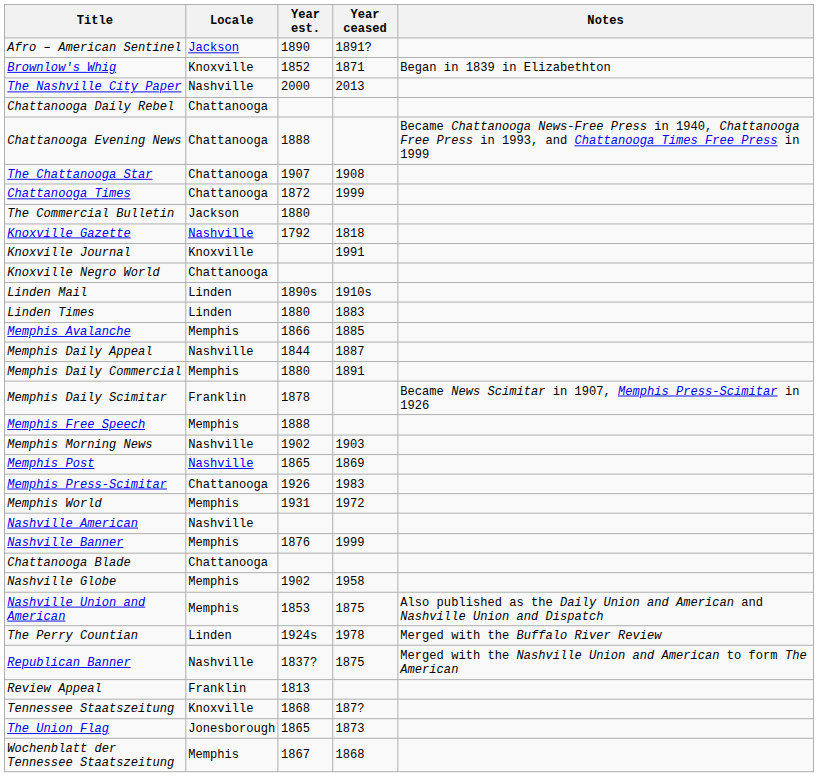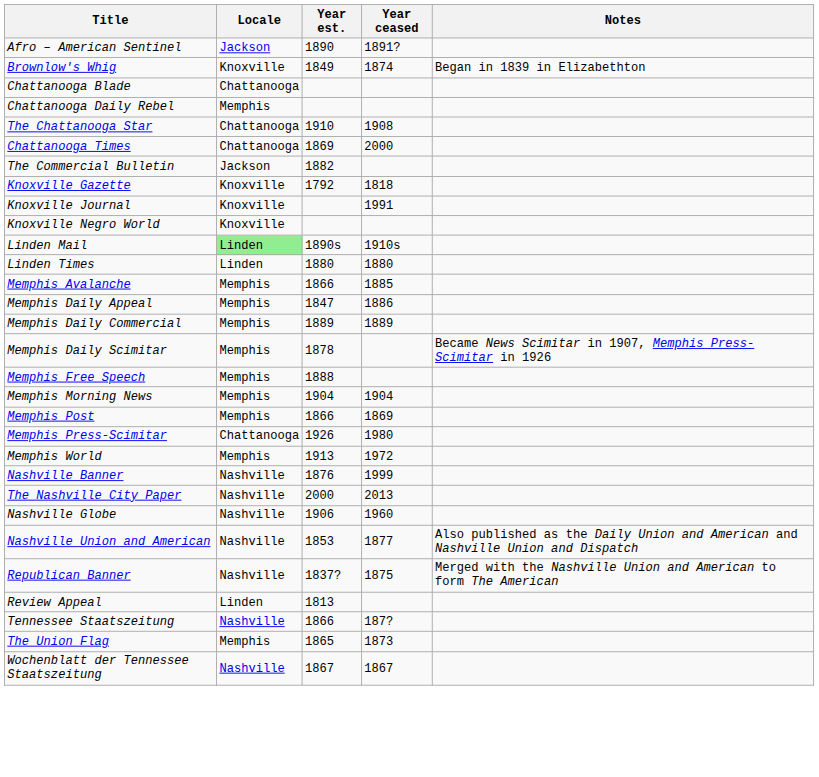Brownlow's Whig | Year est.: 1852 -> 1849
Brownlow's Whig | Year ceased: 1871 -> 1874
rows swapped: Chattanooga Blade <-> The Nashville City Paper
Chattanooga Daily Rebel | Locale: Chattanooga -> Memphis
- row: Chattanooga Evening News | Chattanooga | 1888 | Became Chattanooga News-Free Press in 1940, Chattanooga Free Press in 1993, and Chattanooga Times Free Press in 1999
The Chattanooga Star | Year est.: 1907 -> 1910
Chattanooga Times | Year est.: 1872 -> 1869
Chattanooga Times | Year ceased: 1999 -> 2000
The Commercial Bulletin | Year est.: 1880 -> 1882
Knoxville Gazette | Locale: Nashville -> Knoxville
Knoxville Negro World | Locale: Chattanooga -> Knoxville
Linden Mail | Locale: no background -> lightgreen background
Linden Times | Year ceased: 1883 -> 1880
Memphis Daily Appeal | Locale: Nashville -> Memphis
Memphis Daily Appeal | Year est.: 1844 -> 1847
Memphis Daily Appeal | Year ceased: 1887 -> 1886
Memphis Daily Commercial | Year est.: 1880 -> 1889
Memphis Daily Commercial | Year ceased: 1891 -> 1889
Memphis Daily Scimitar | Locale: Franklin -> Memphis
Memphis Morning News | Locale: Nashville -> Memphis
Memphis Morning News | Year est.: 1902 -> 1904
Memphis Morning News | Year ceased: 1903 -> 1904
Memphis Post | Locale: Nashville -> Memphis
Memphis Post | Year est.: 1865 -> 1866
Memphis Press-Scimitar | Year ceased: 1983 -> 1980
Memphis World | Year est.: 1931 -> 1913
- row: Nashville American | Nashville
Nashville Banner | Locale: Memphis -> Nashville
Nashville Globe | Locale: Memphis -> Nashville
Nashville Globe | Year est.: 1902 -> 1906
Nashville Globe | Year ceased: 1958 -> 1960
Nashville Union and American | Locale: Memphis -> Nashville
Nashville Union and American | Year ceased: 1875 -> 1877
- row: The Perry Countian | Linden | 1924s | 1978 | Merged with the Buffalo River Review
Review Appeal | Locale: Franklin -> Linden
Tennessee Staatszeitung | Locale: Knoxville -> Nashville
Tennessee Staatszeitung | Year est.: 1868 -> 1866
The Union Flag | Locale: Jonesborough -> Memphis
Wochenblatt der Tennessee Staatszeitung | Locale: Memphis -> Nashville
Wochenblatt der Tennessee Staatszeitung | Year ceased: 1868 -> 1867
